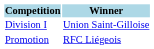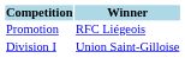rows swapped: Division I <-> Promotion
